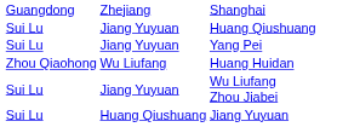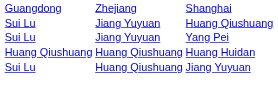Huang Huidan | column 2: Zhou Qiaohong -> Huang Qiushuang
Huang Huidan | column 3: Wu Liufang -> Huang Qiushuang
- row: Sui Lu | Jiang Yuyuan | Wu Liufang Zhou Jiabei
